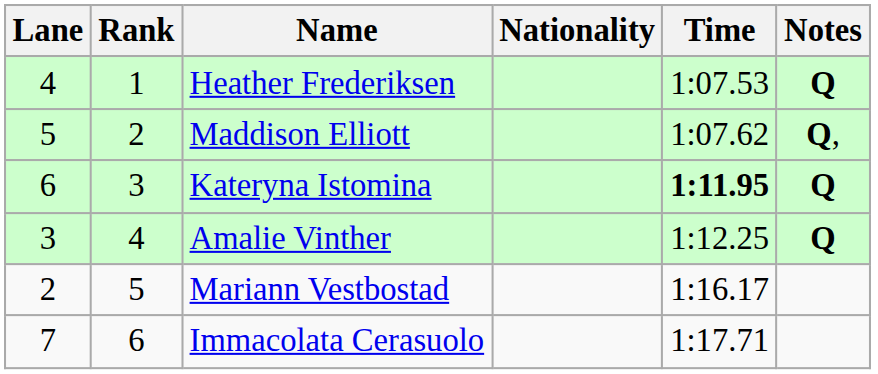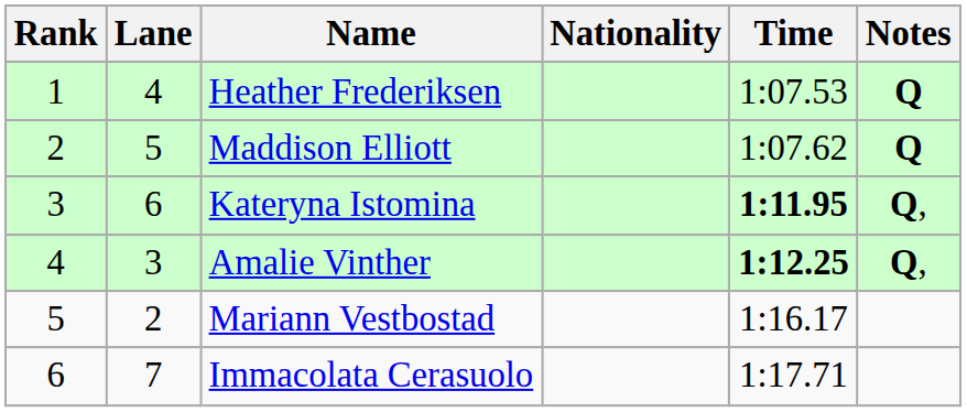columns swapped: Rank <-> Lane
Maddison Elliott | Notes: Q, -> Q
Kateryna Istomina | Notes: Q -> Q,
Amalie Vinther | Time: normal -> bold
Amalie Vinther | Notes: Q -> Q,
